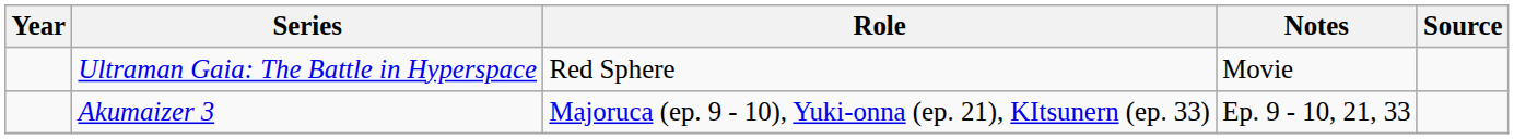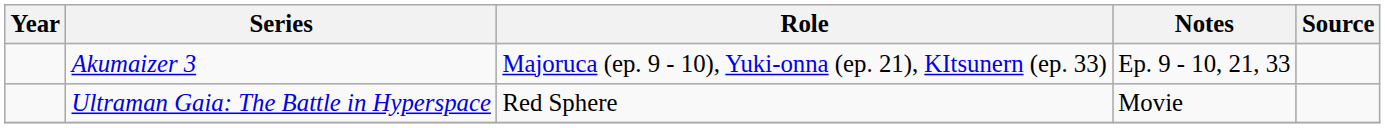rows swapped: Akumaizer 3 <-> Ultraman Gaia: The Battle in Hyperspace
